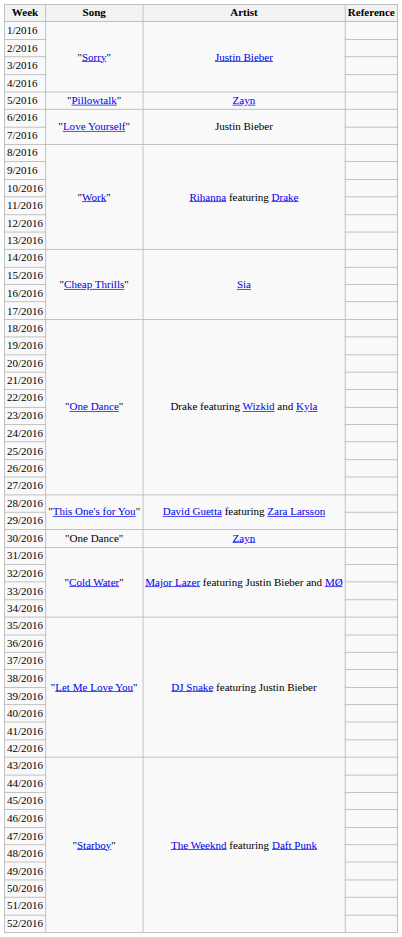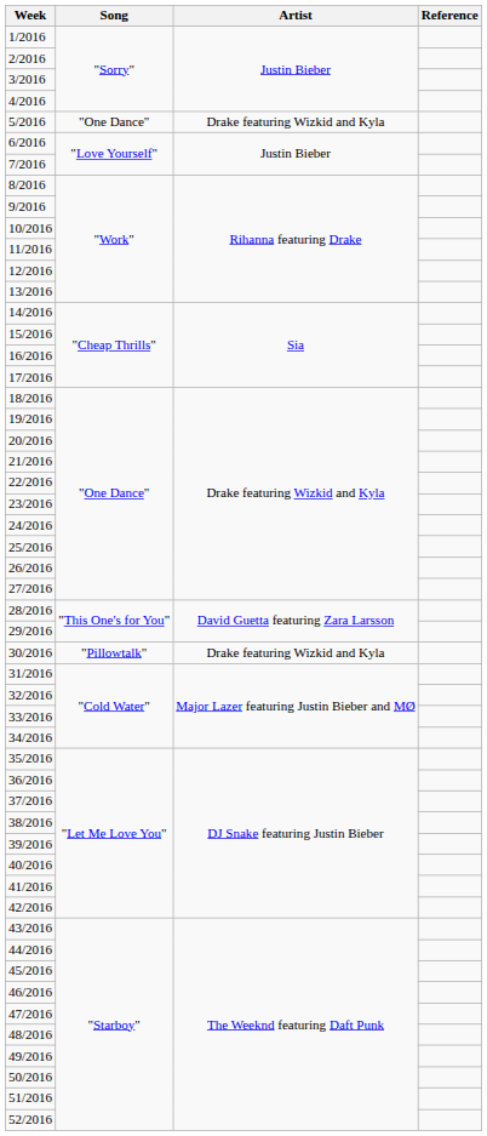5/2016 | Song: "Pillowtalk" -> "One Dance"
5/2016 | Artist: Zayn -> Drake featuring Wizkid and Kyla
30/2016 | Song: "One Dance" -> "Pillowtalk"
30/2016 | Artist: Zayn -> Drake featuring Wizkid and Kyla
